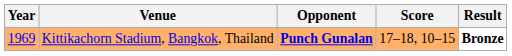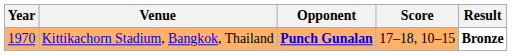Kittikachorn Stadium, Bangkok, Thailand | Year: 1969 -> 1970
